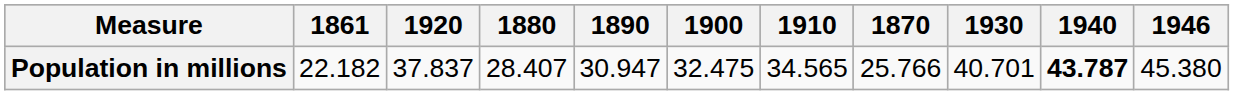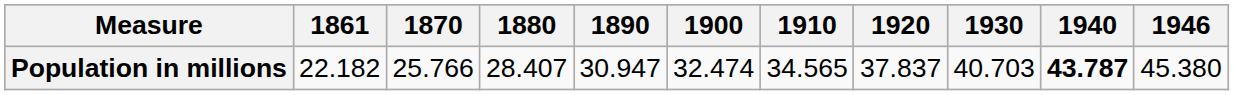columns swapped: 1870 <-> 1920
Population in millions | 1900: 32.475 -> 32.474
Population in millions | 1930: 40.701 -> 40.703
